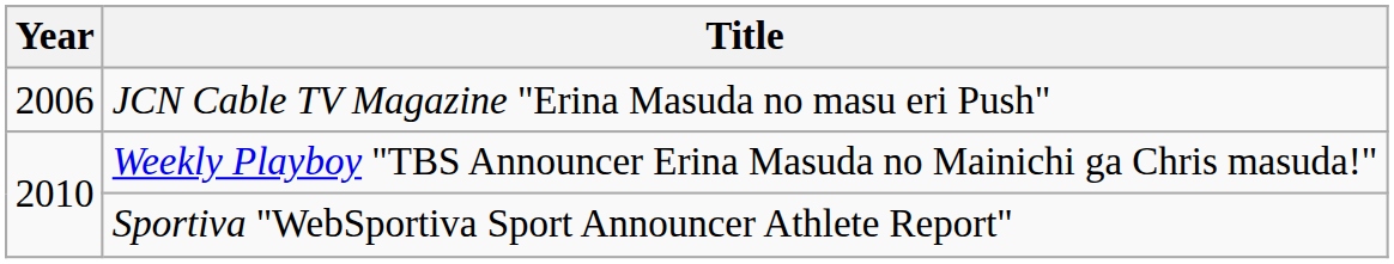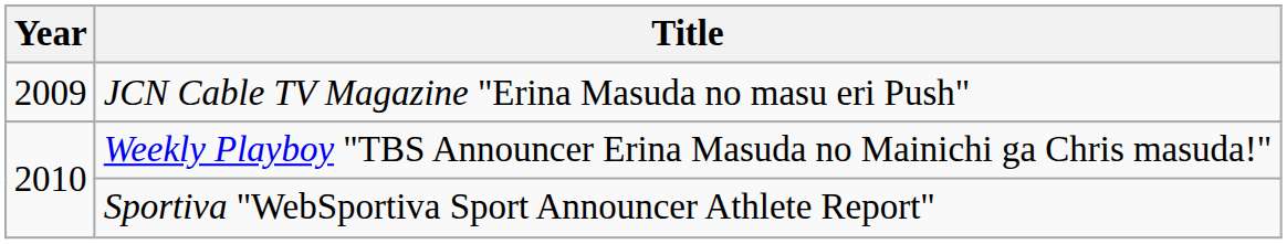JCN Cable TV Magazine "Erina Masuda no masu eri Push" | Year: 2006 -> 2009
